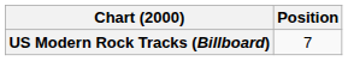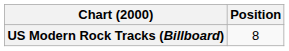US Modern Rock Tracks (Billboard) | Position: 7 -> 8
